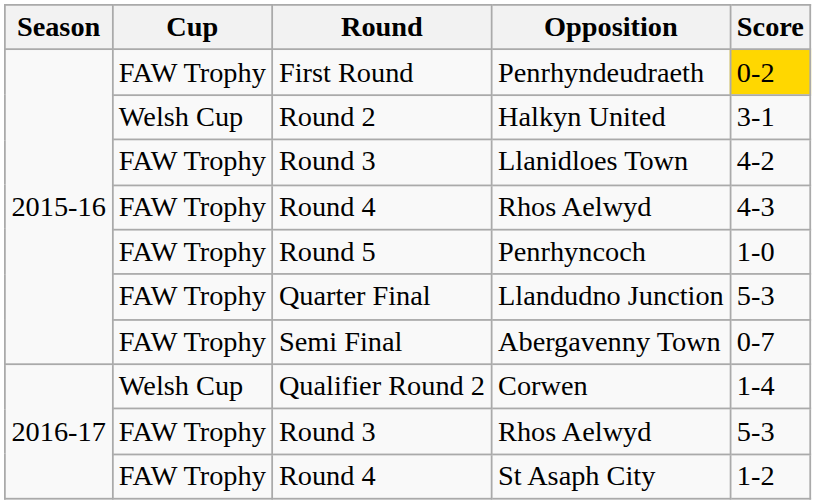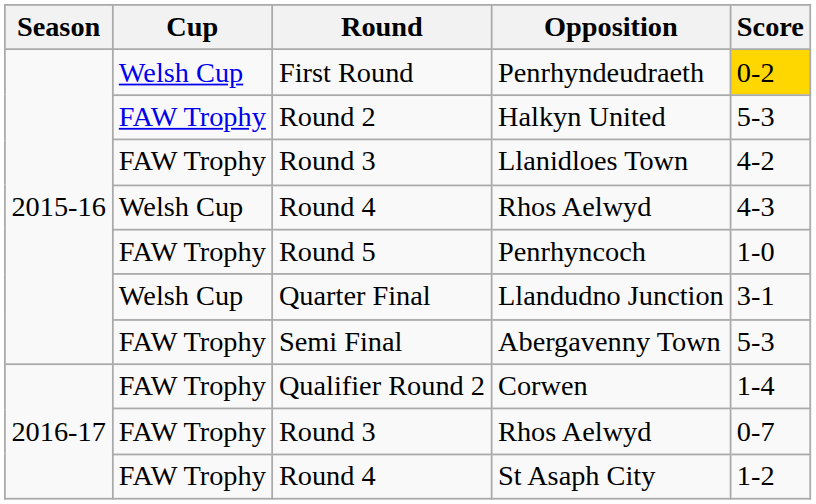Penrhyndeudraeth | Cup: FAW Trophy -> Welsh Cup
Halkyn United | Cup: Welsh Cup -> FAW Trophy
Halkyn United | Score: 3-1 -> 5-3
Round 4 / Rhos Aelwyd | Cup: FAW Trophy -> Welsh Cup
Llandudno Junction | Cup: FAW Trophy -> Welsh Cup
Llandudno Junction | Score: 5-3 -> 3-1
Abergavenny Town | Score: 0-7 -> 5-3
Corwen | Cup: Welsh Cup -> FAW Trophy
Round 3 / Rhos Aelwyd | Score: 5-3 -> 0-7
